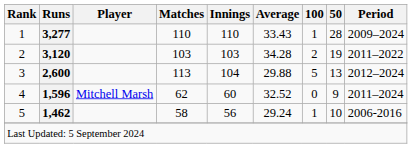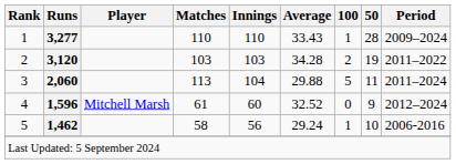3 | Runs: 2,600 -> 2,060
3 | 50: 13 -> 11
3 | Period: 2012–2024 -> 2011–2024
4 | Matches: 62 -> 61
4 | Period: 2011–2024 -> 2012–2024
